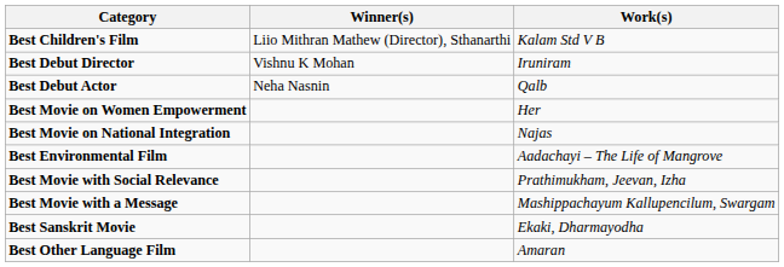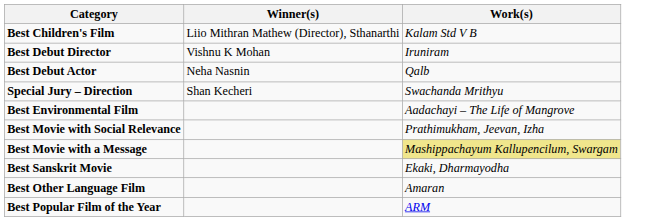+ row: Special Jury – Direction | Shan Kecheri | Swachanda Mrithyu
- row: Best Movie on Women Empowerment | Her
- row: Best Movie on National Integration | Najas
Best Movie with a Message | Work(s): no background -> khaki background
+ row: Best Popular Film of the Year | ARM
